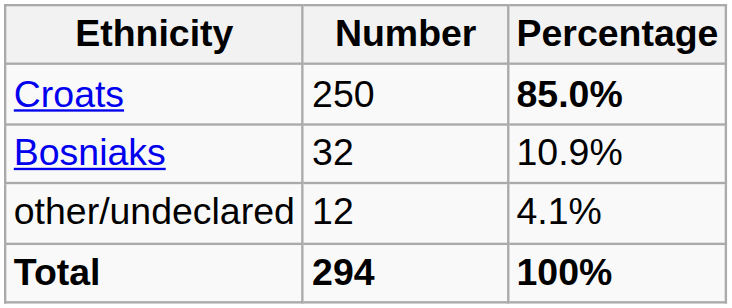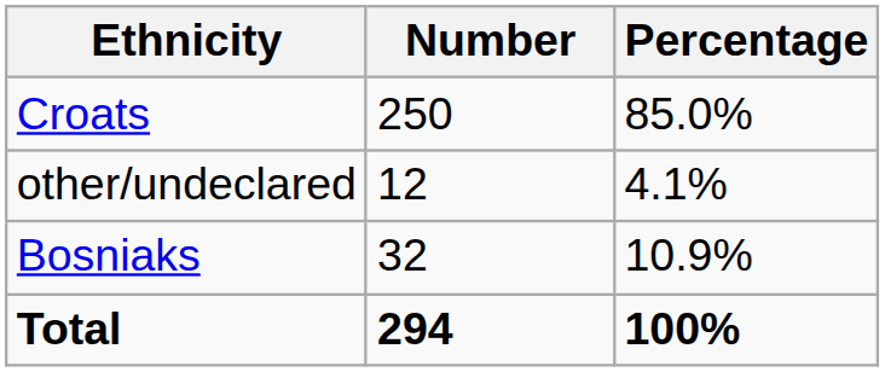Croats | Percentage: bold -> normal
rows swapped: Bosniaks <-> other/undeclared
